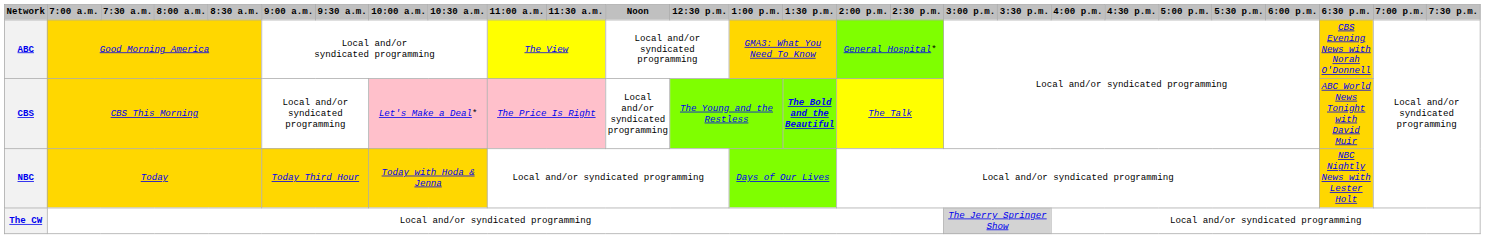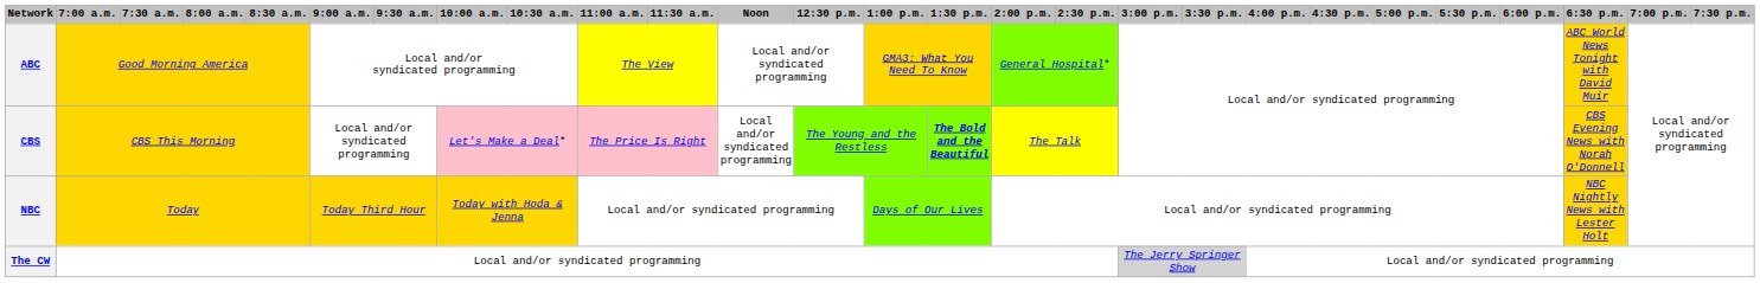ABC | 6:30 p.m.: CBS Evening News with Norah O'Donnell -> ABC World News Tonight with David Muir
CBS | 6:30 p.m.: ABC World News Tonight with David Muir -> CBS Evening News with Norah O'Donnell
